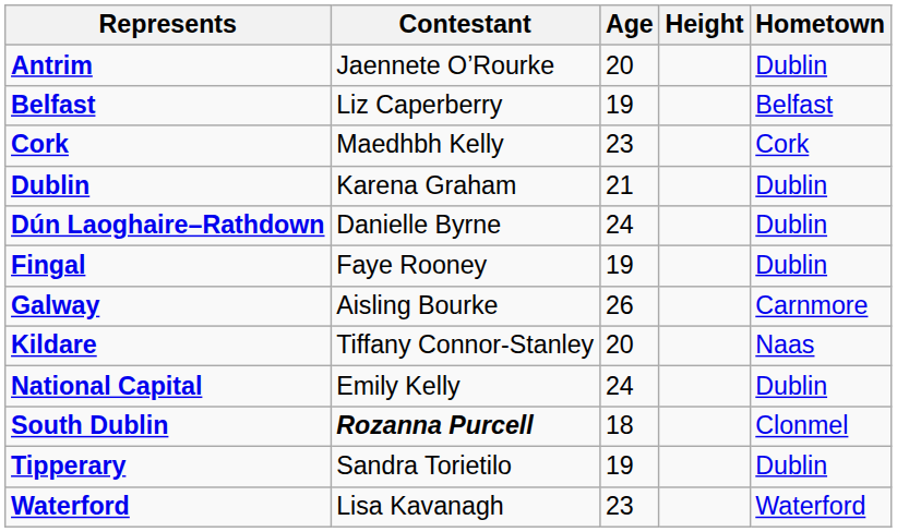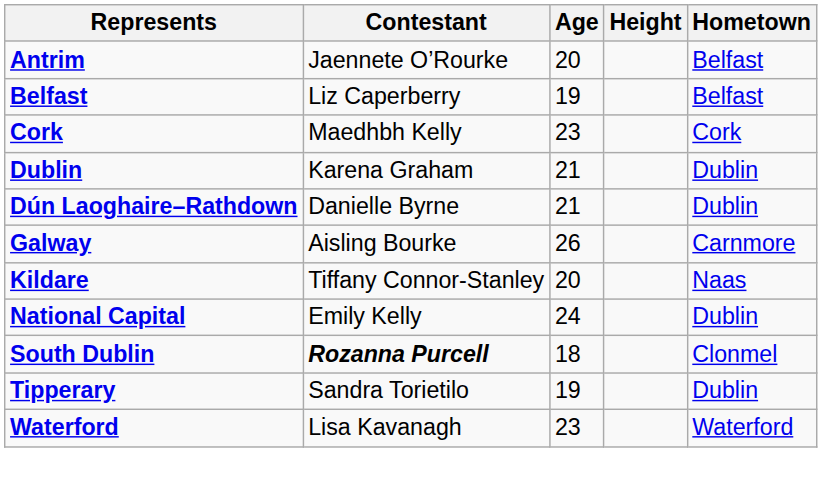Antrim | Hometown: Dublin -> Belfast
Dún Laoghaire–Rathdown | Age: 24 -> 21
- row: Fingal | Faye Rooney | 19 | Dublin
